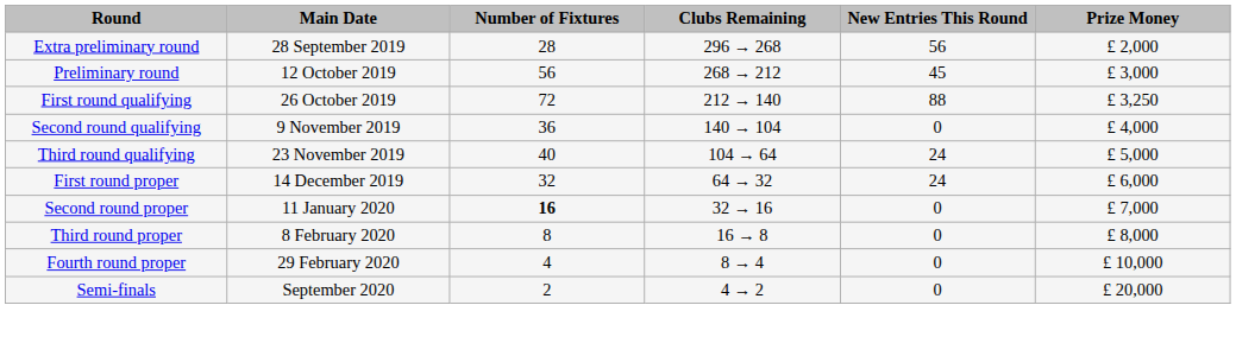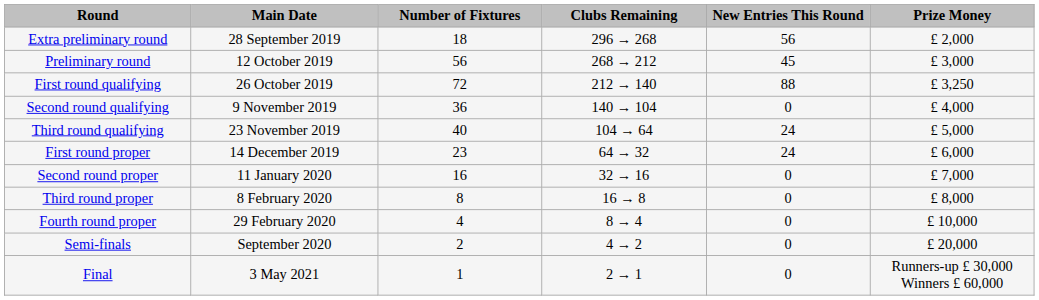Extra preliminary round | Number of Fixtures: 28 -> 18
First round proper | Number of Fixtures: 32 -> 23
Second round proper | Number of Fixtures: bold -> normal
+ row: Final | 3 May 2021 | 1 | 2 → 1 | 0 | Runners-up £ 30,000 Winners £ 60,000
